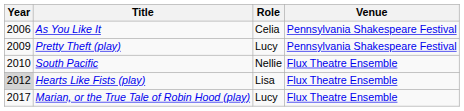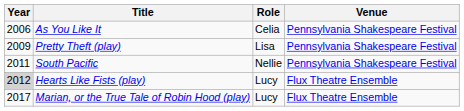Pretty Theft (play) | Role: Lucy -> Lisa
South Pacific | Year: 2010 -> 2011
South Pacific | Venue: Flux Theatre Ensemble -> Pennsylvania Shakespeare Festival
Hearts Like Fists (play) | Role: Lisa -> Lucy
